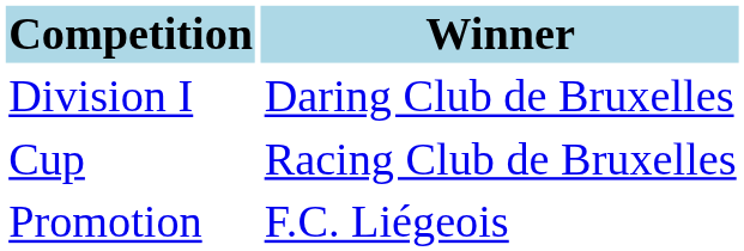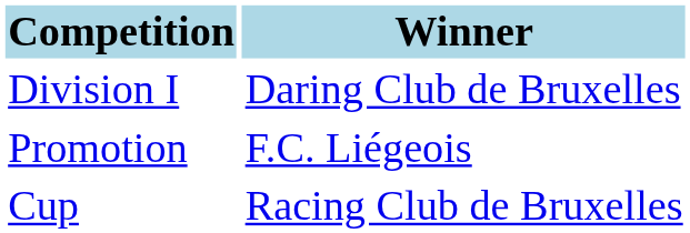rows swapped: Promotion <-> Cup
